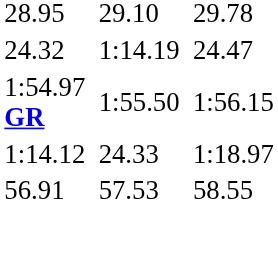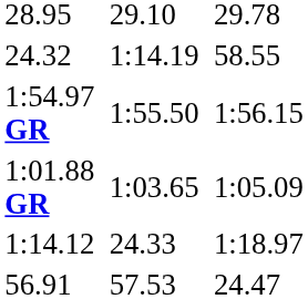24.32 | column 7: 24.47 -> 58.55
+ row: 1:01.88 GR | 1:03.65 | 1:05.09
56.91 | column 7: 58.55 -> 24.47
